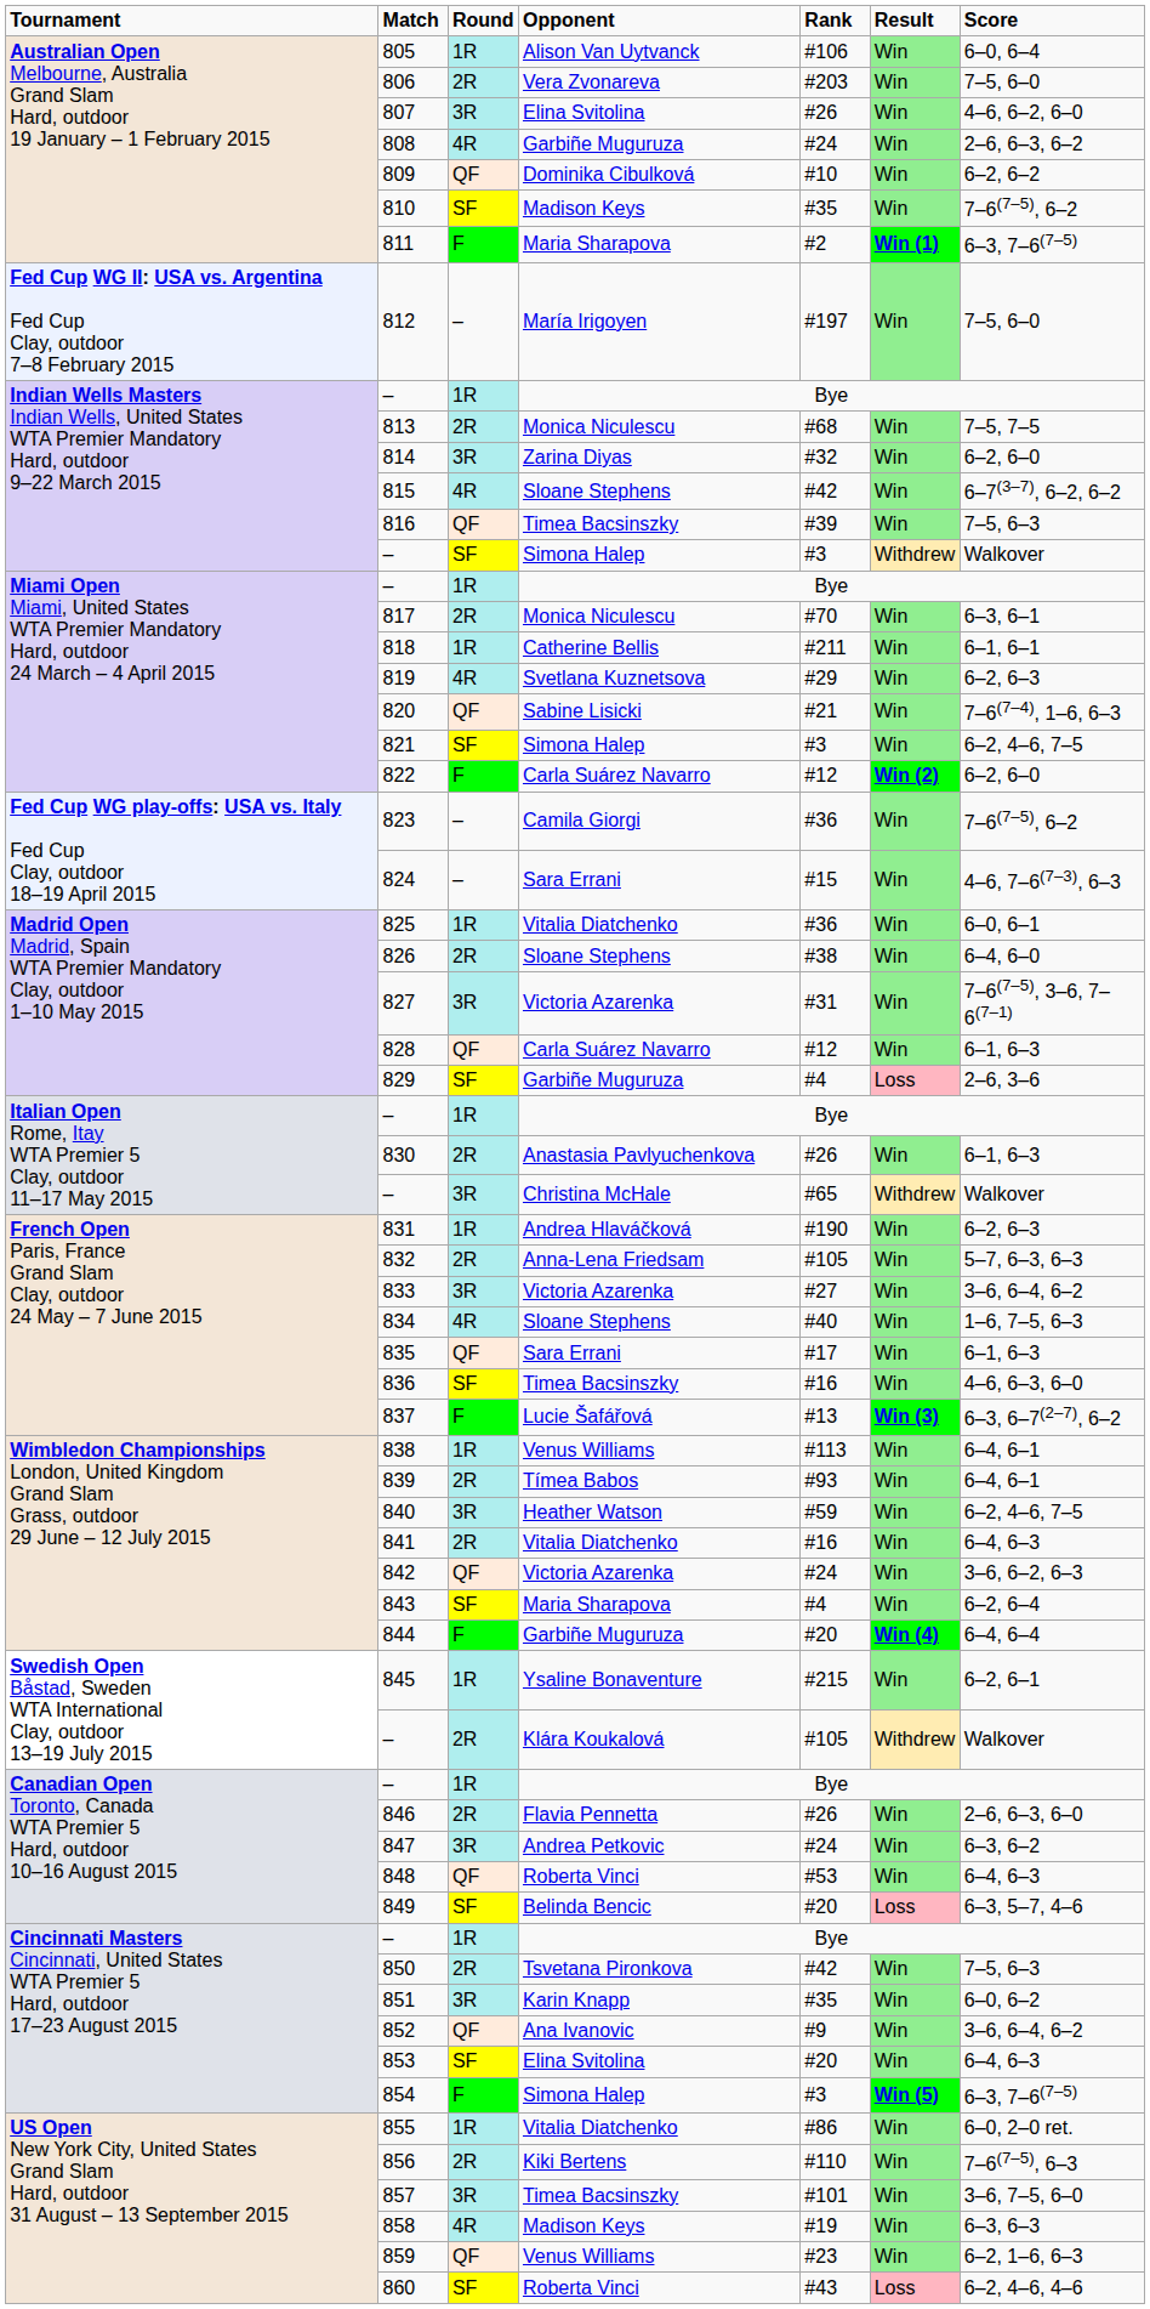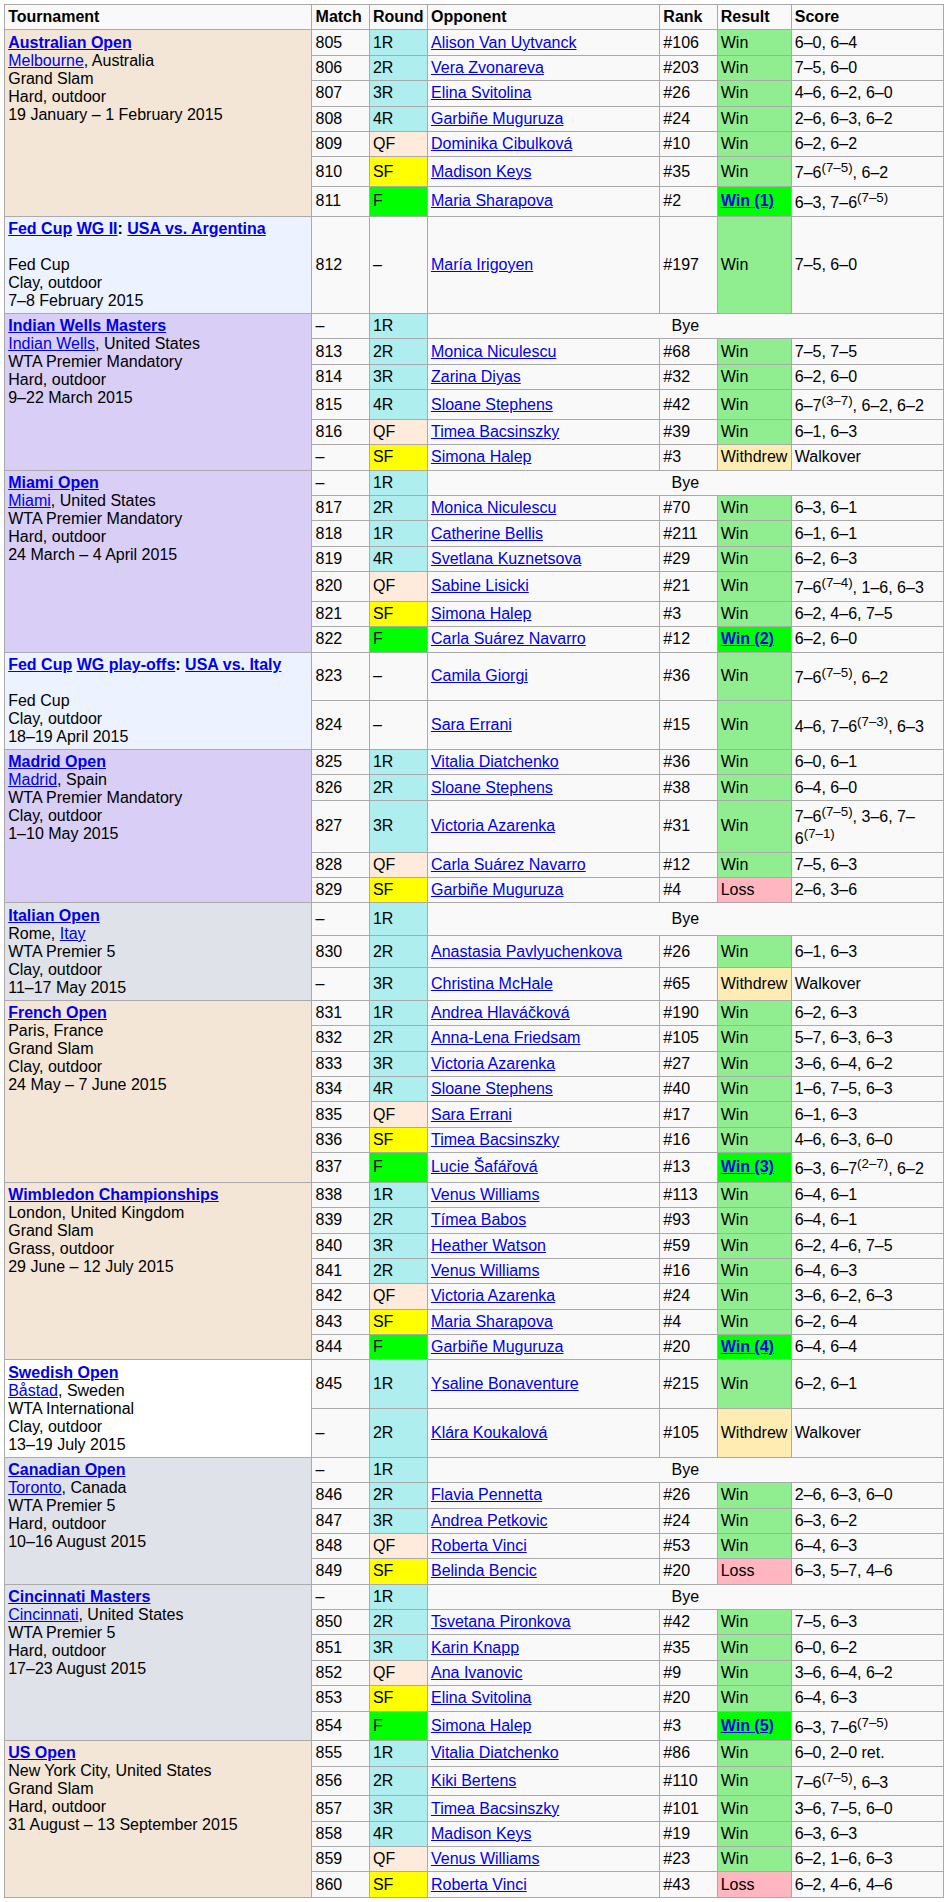816 | column 7: 7–5, 6–3 -> 6–1, 6–3
828 | column 7: 6–1, 6–3 -> 7–5, 6–3
841 | column 4: Vitalia Diatchenko -> Venus Williams
